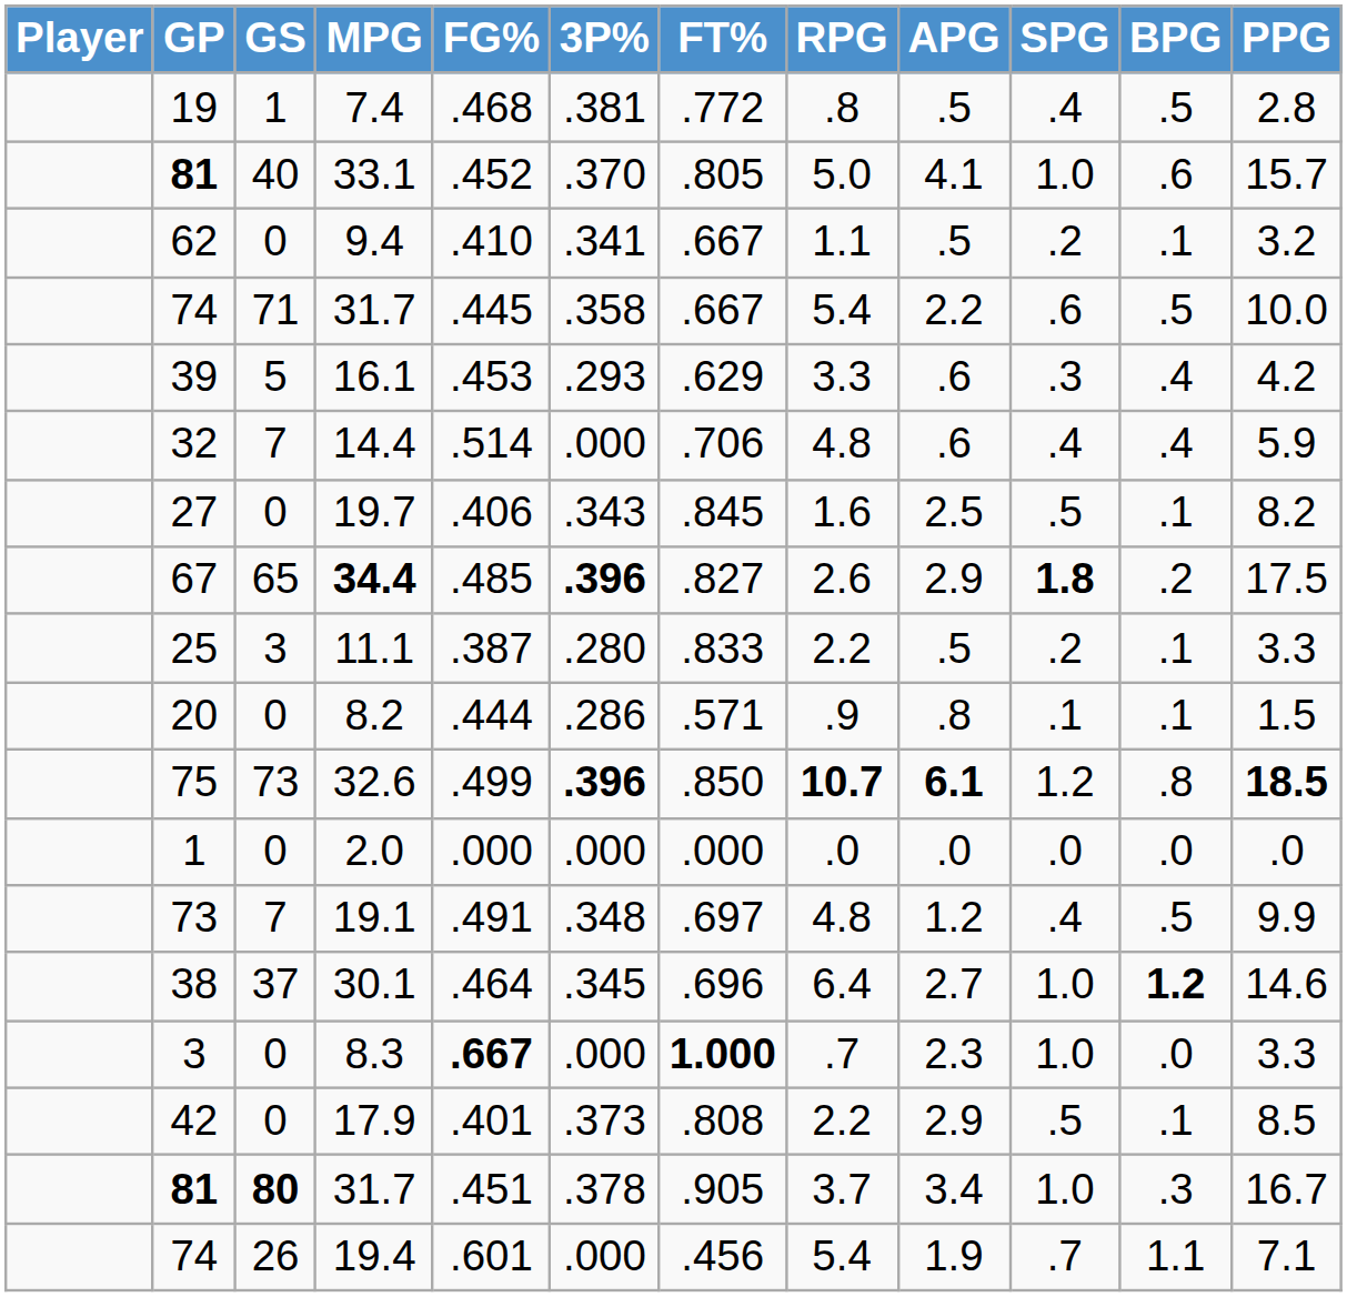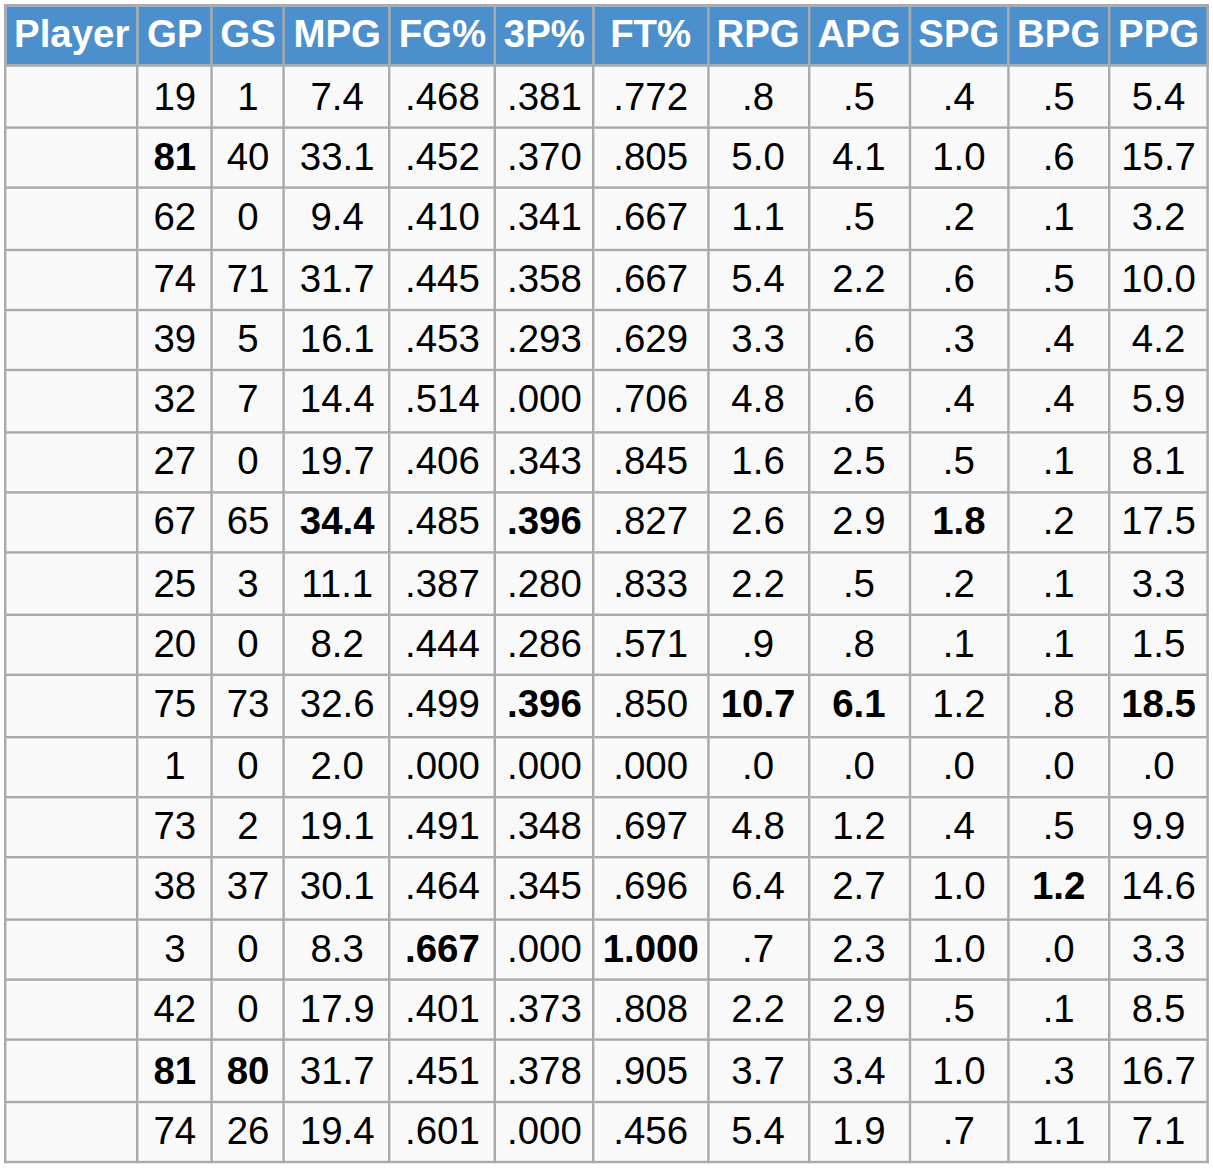7.4 | PPG: 2.8 -> 5.4
19.7 | PPG: 8.2 -> 8.1
19.1 | GS: 7 -> 2
